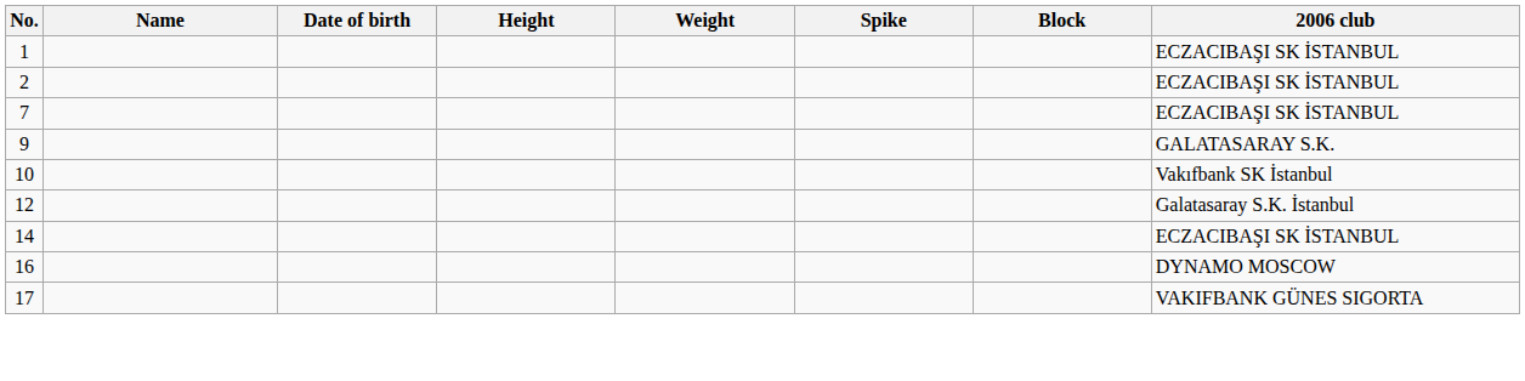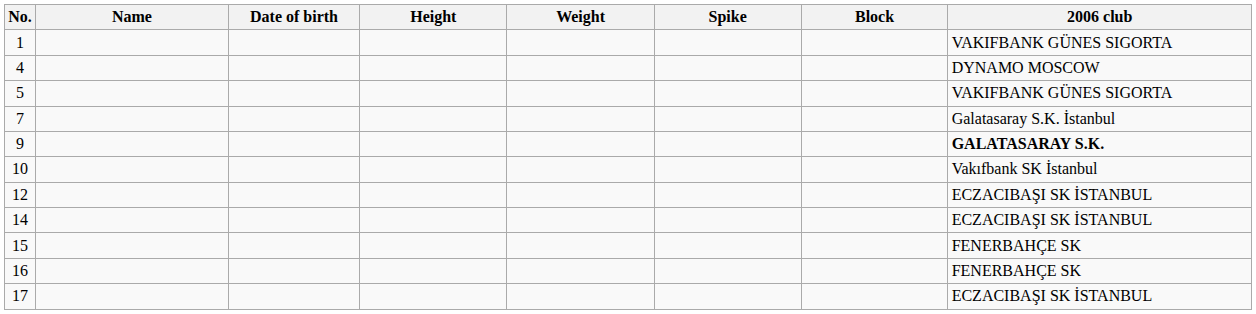1 | 2006 club: ECZACIBAŞI SK İSTANBUL -> VAKIFBANK GÜNES SIGORTA
- row: 2 | ECZACIBAŞI SK İSTANBUL
+ row: 4 | DYNAMO MOSCOW
+ row: 5 | VAKIFBANK GÜNES SIGORTA
7 | 2006 club: ECZACIBAŞI SK İSTANBUL -> Galatasaray S.K. İstanbul
9 | 2006 club: normal -> bold
12 | 2006 club: Galatasaray S.K. İstanbul -> ECZACIBAŞI SK İSTANBUL
+ row: 15 | FENERBAHÇE SK
16 | 2006 club: DYNAMO MOSCOW -> FENERBAHÇE SK
17 | 2006 club: VAKIFBANK GÜNES SIGORTA -> ECZACIBAŞI SK İSTANBUL
